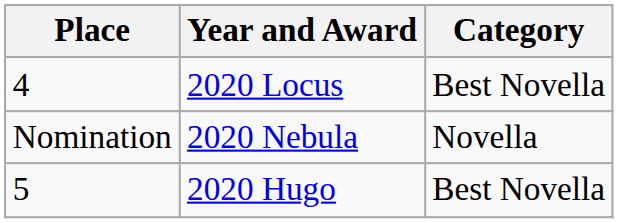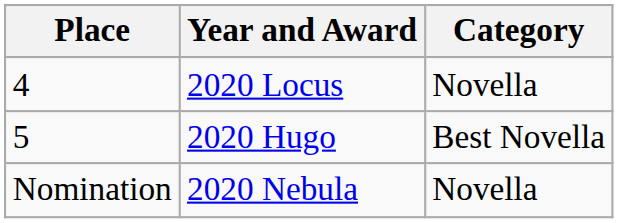2020 Locus | Category: Best Novella -> Novella
rows swapped: 2020 Hugo <-> 2020 Nebula
